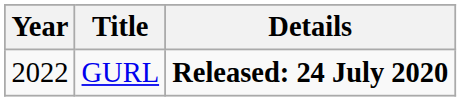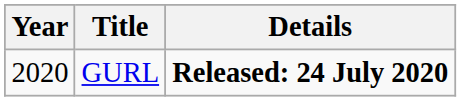GURL | Year: 2022 -> 2020
